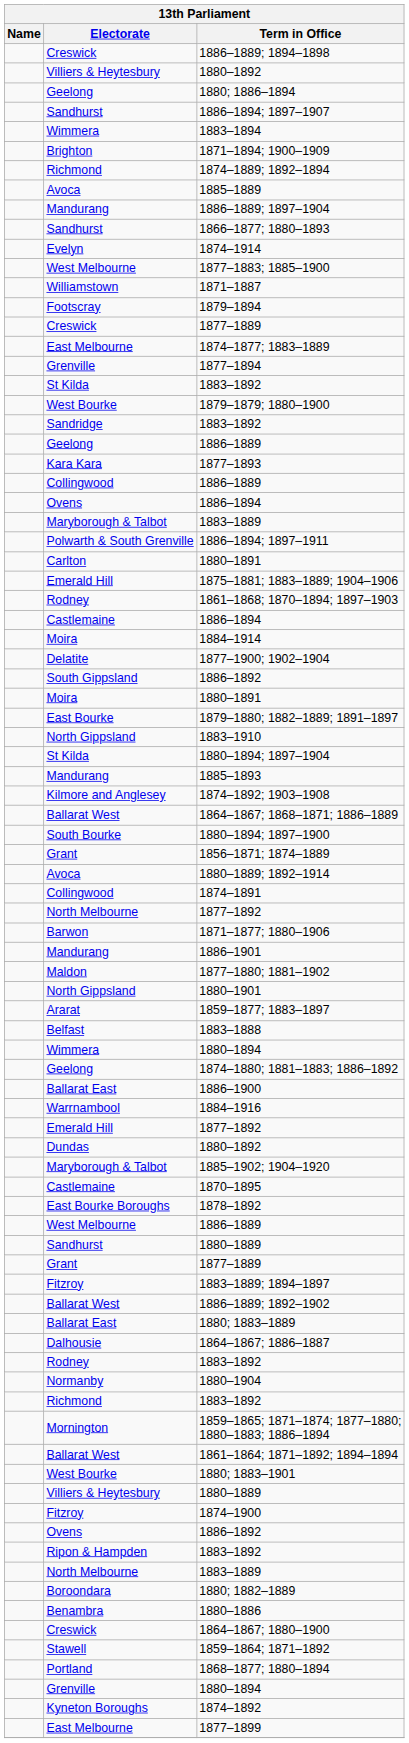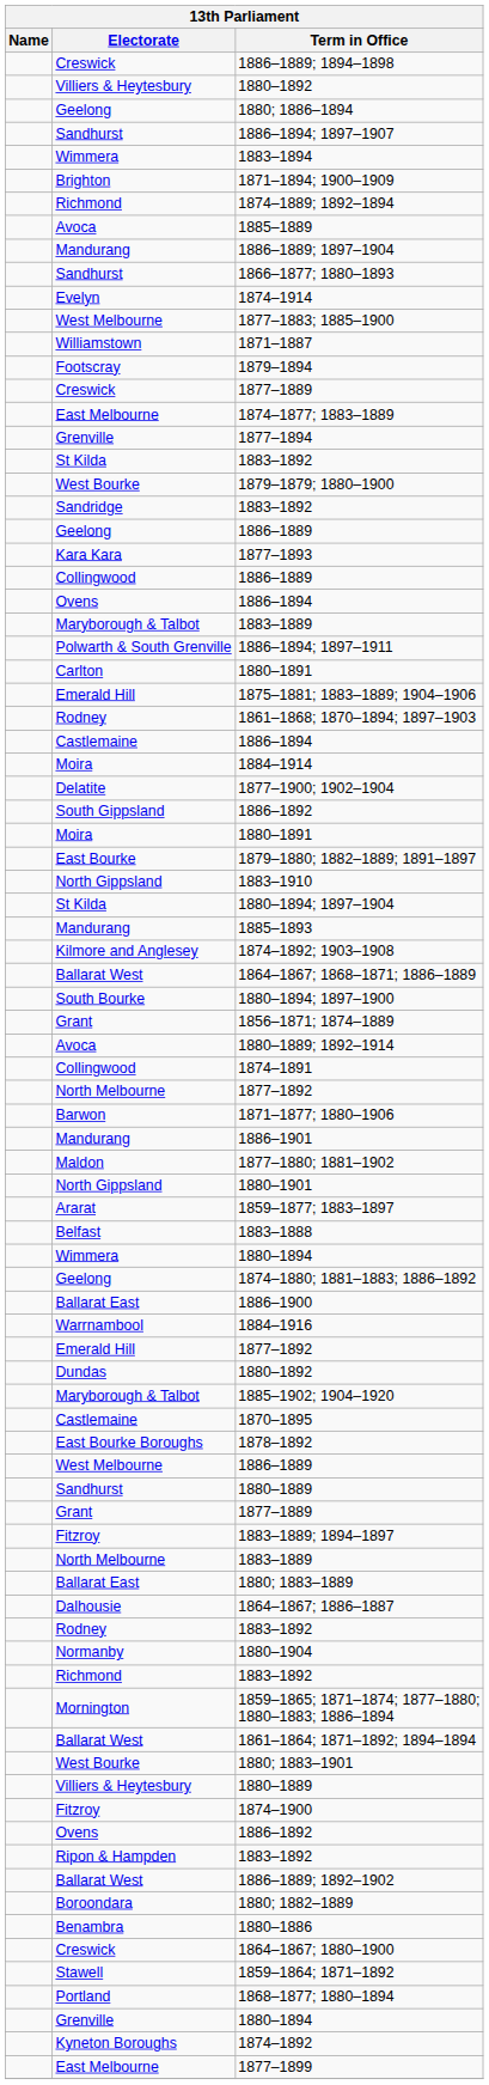rows swapped: North Melbourne / 1883–1889 <-> 1886–1889; 1892–1902
